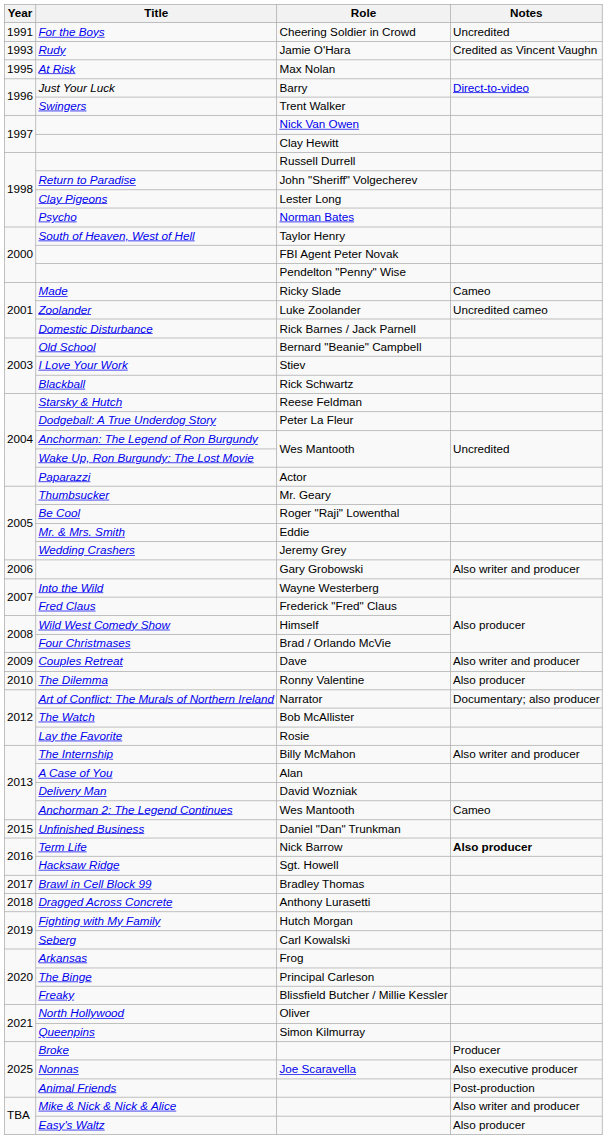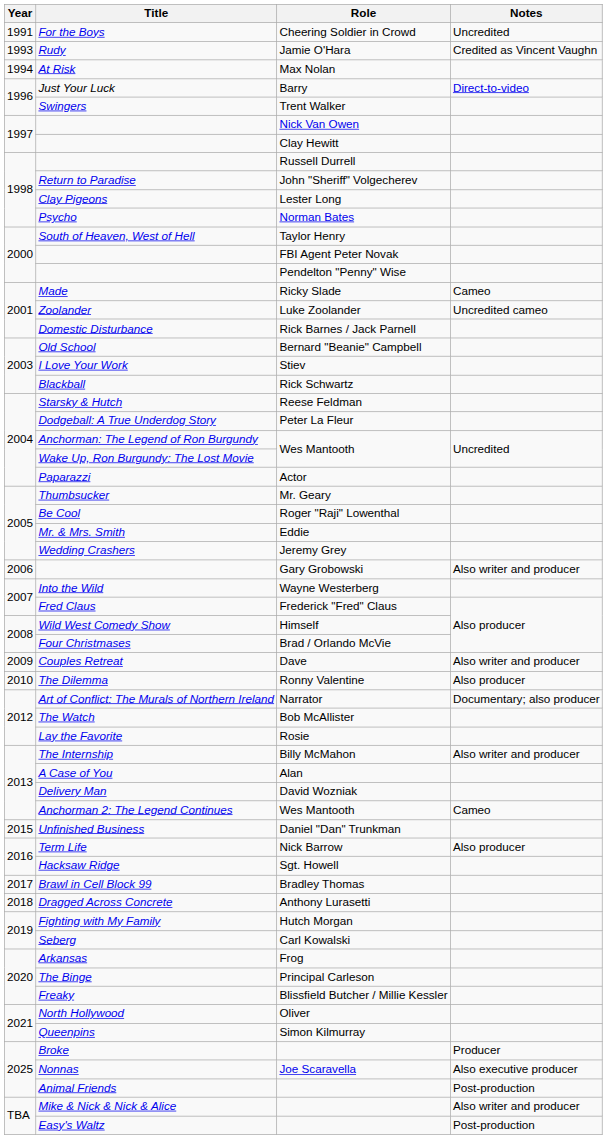At Risk | Year: 1995 -> 1994
Term Life | Notes: bold -> normal
Easy's Waltz | Notes: Also producer -> Post-production
